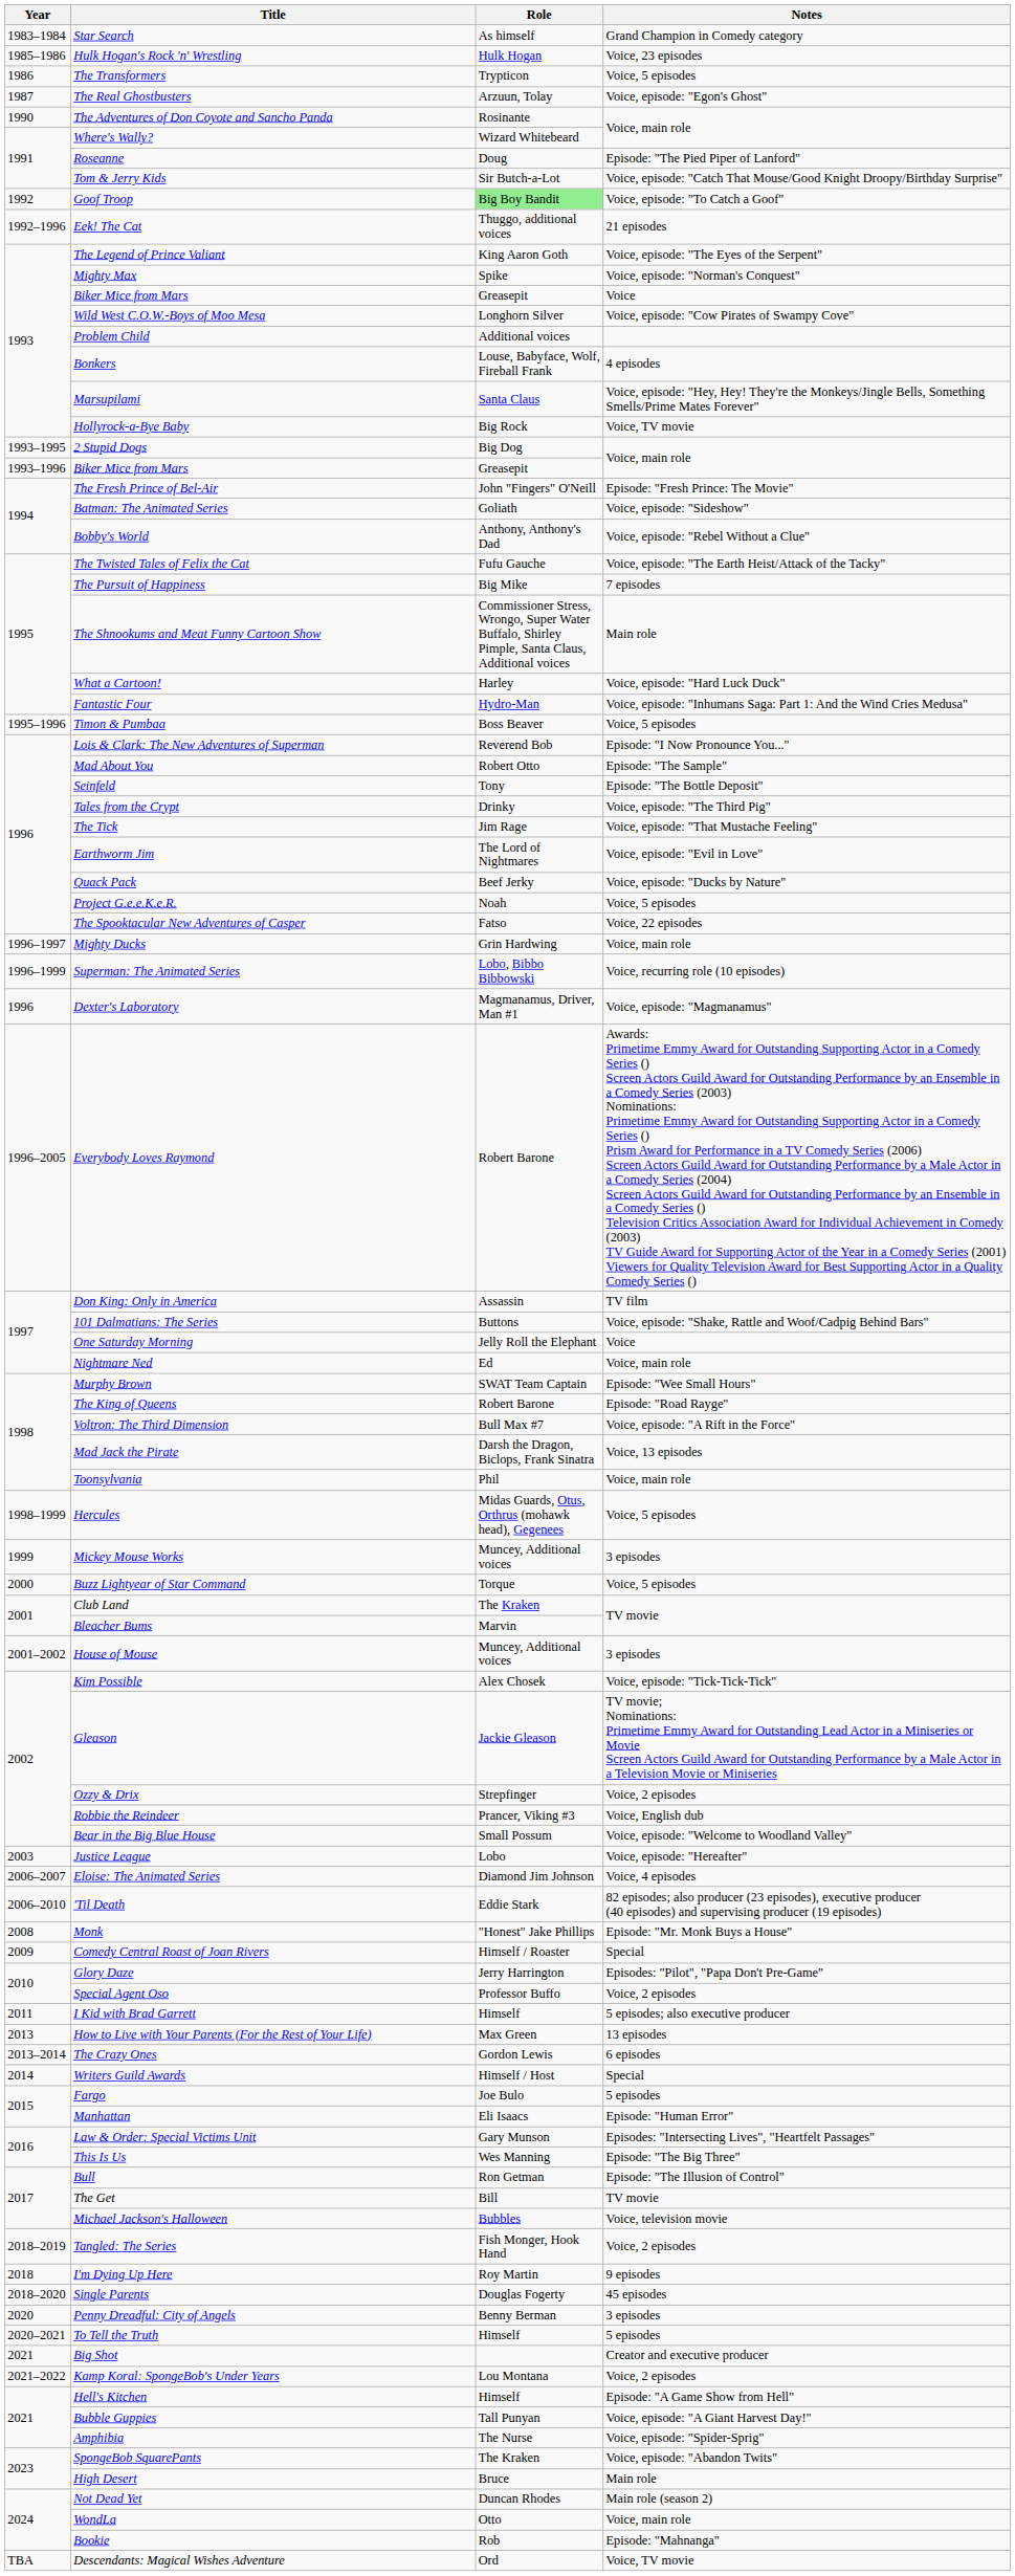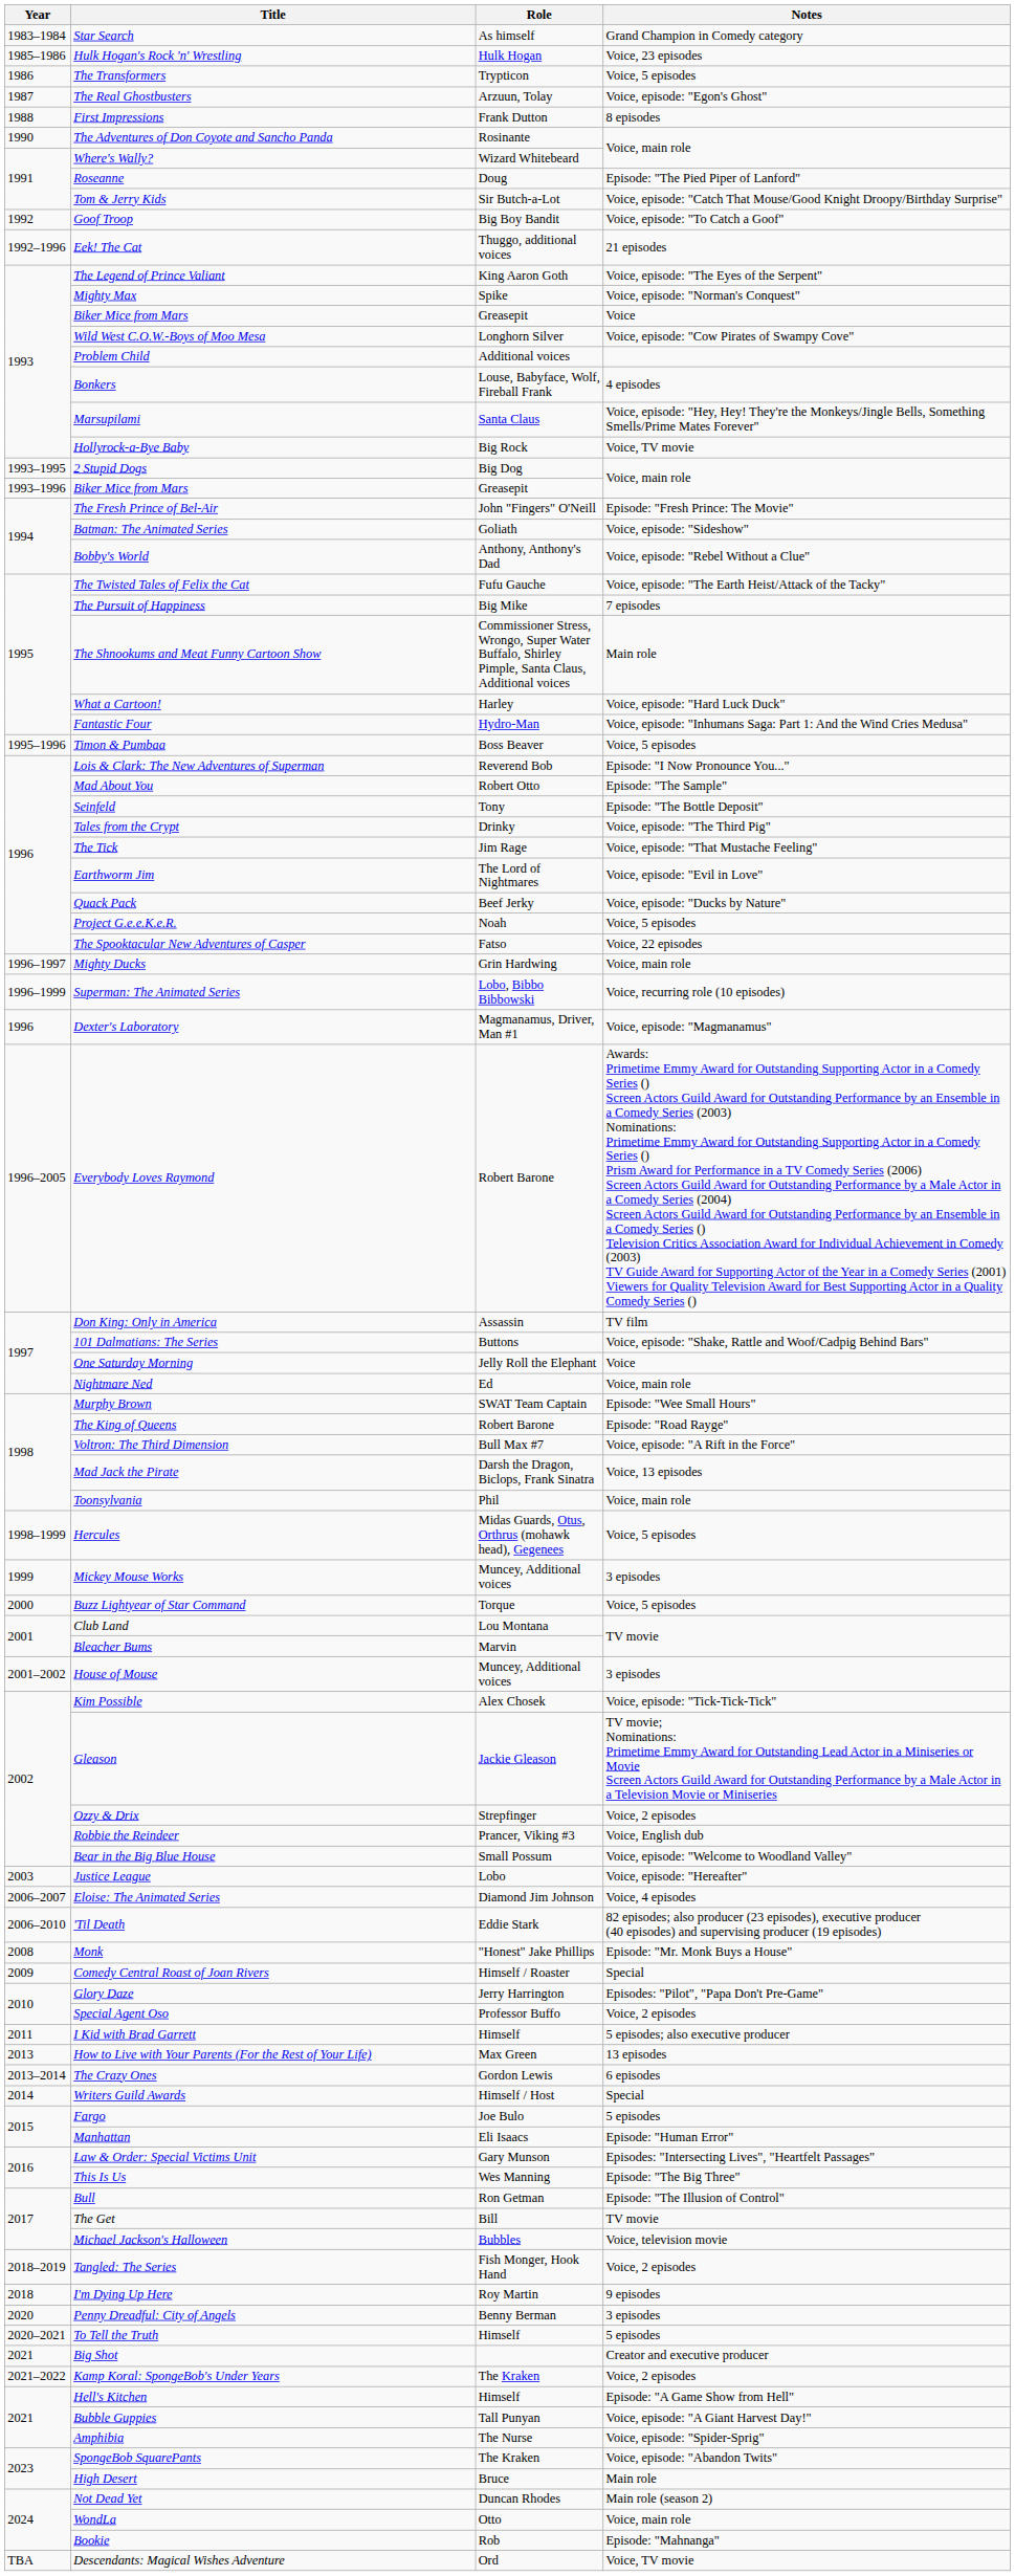+ row: 1988 | First Impressions | Frank Dutton | 8 episodes
Goof Troop | Role: lightgreen background -> no background
Club Land | Role: The Kraken -> Lou Montana
- row: 2018–2020 | Single Parents | Douglas Fogerty | 45 episodes
Kamp Koral: SpongeBob's Under Years | Role: Lou Montana -> The Kraken
